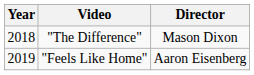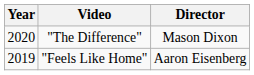"The Difference" | Year: 2018 -> 2020
